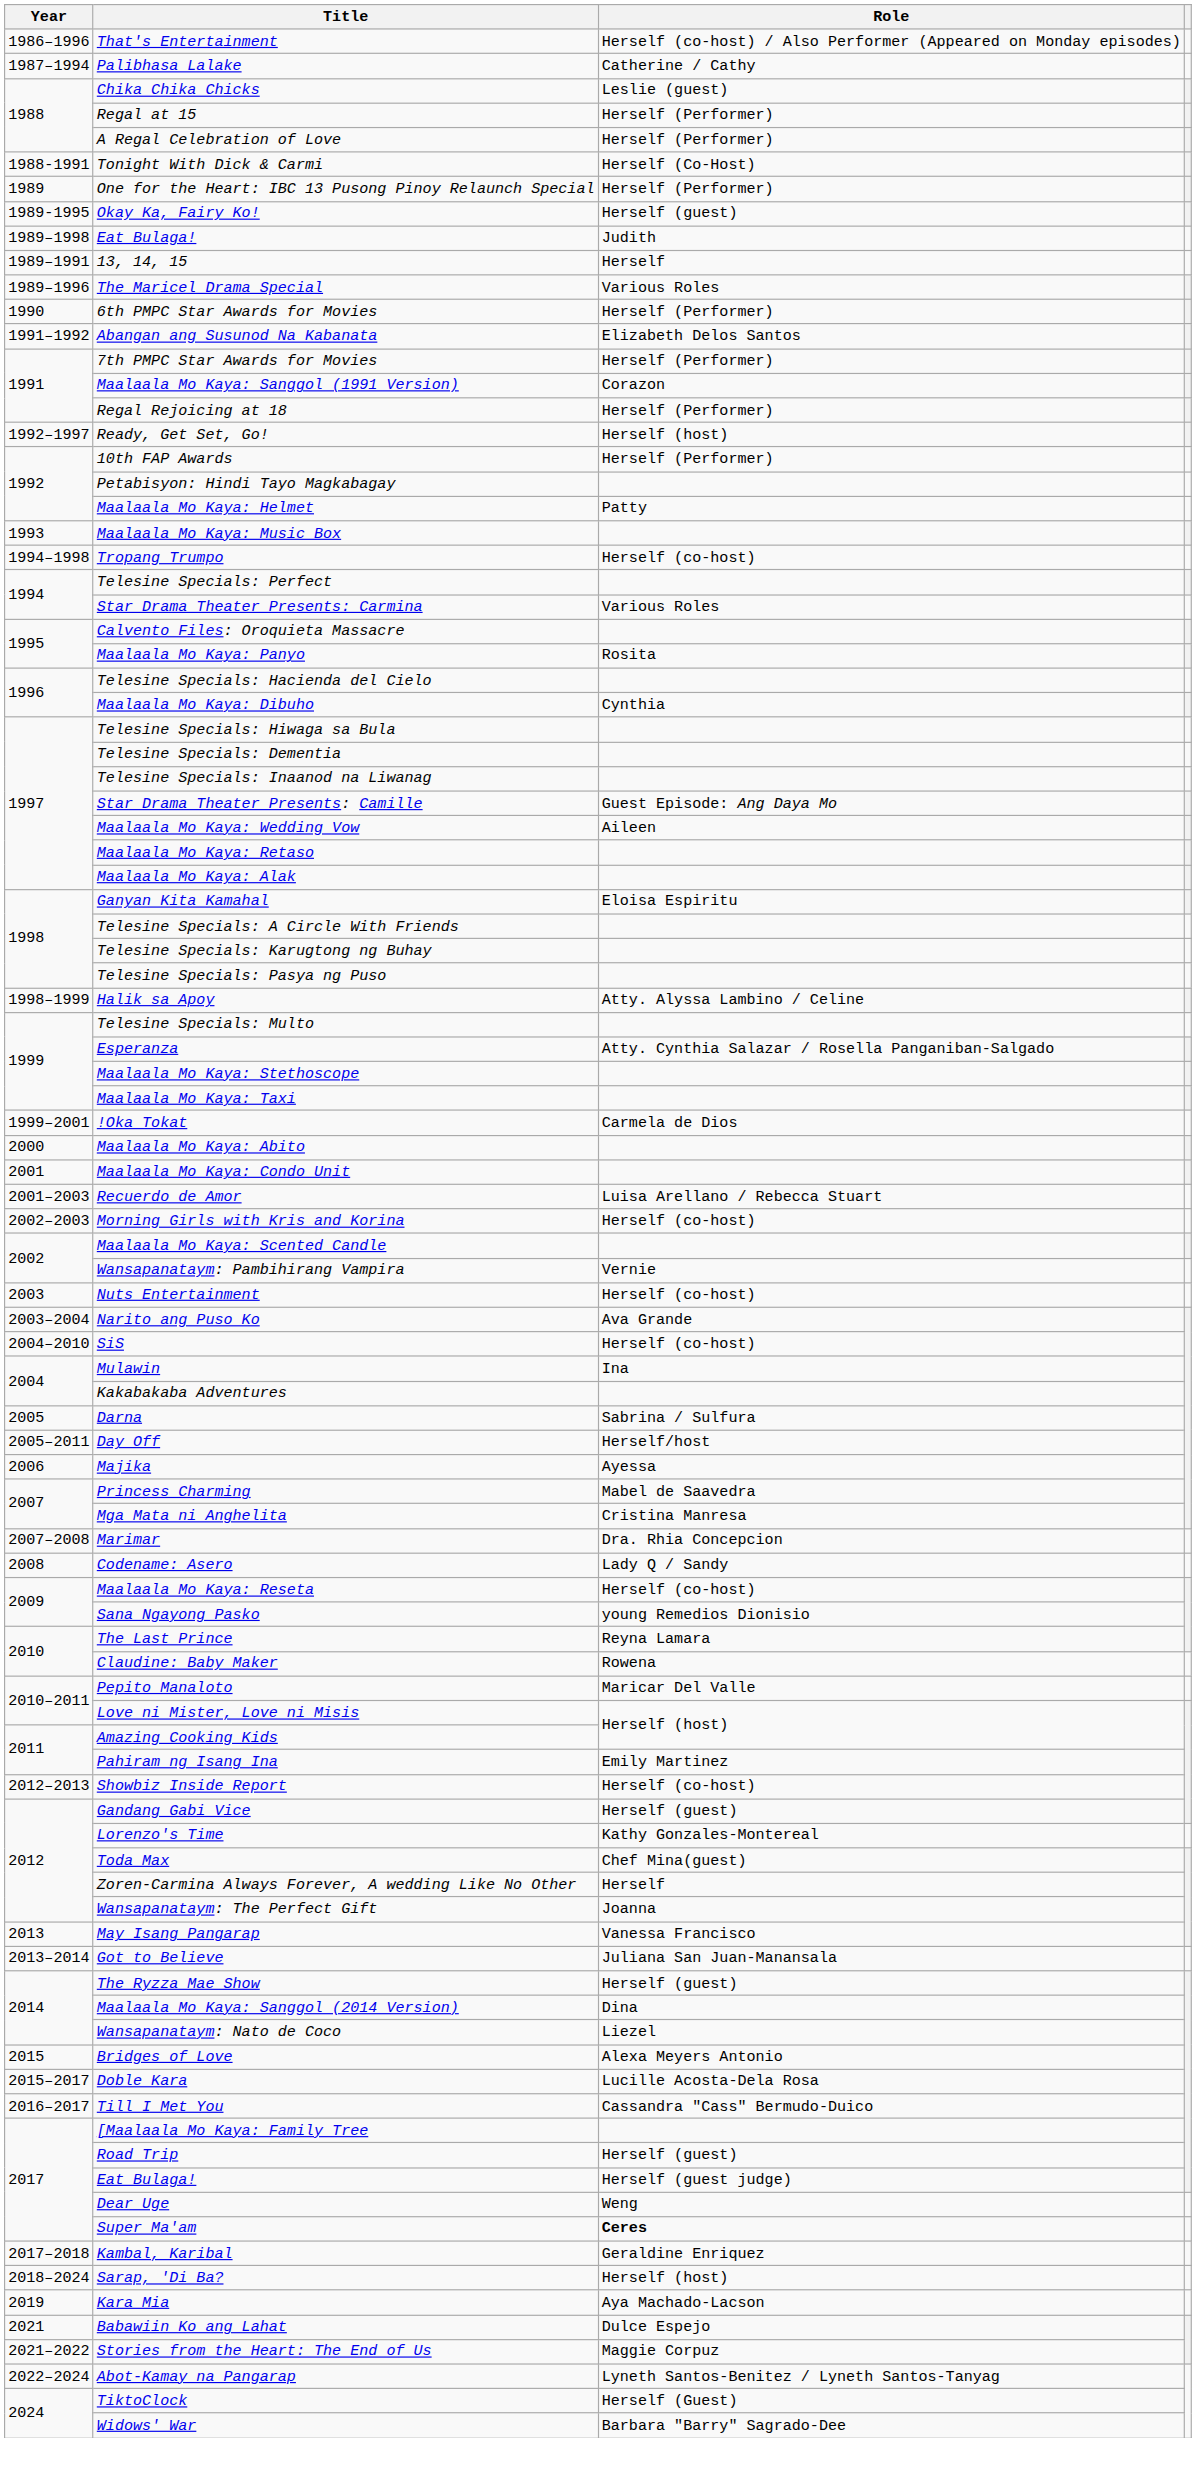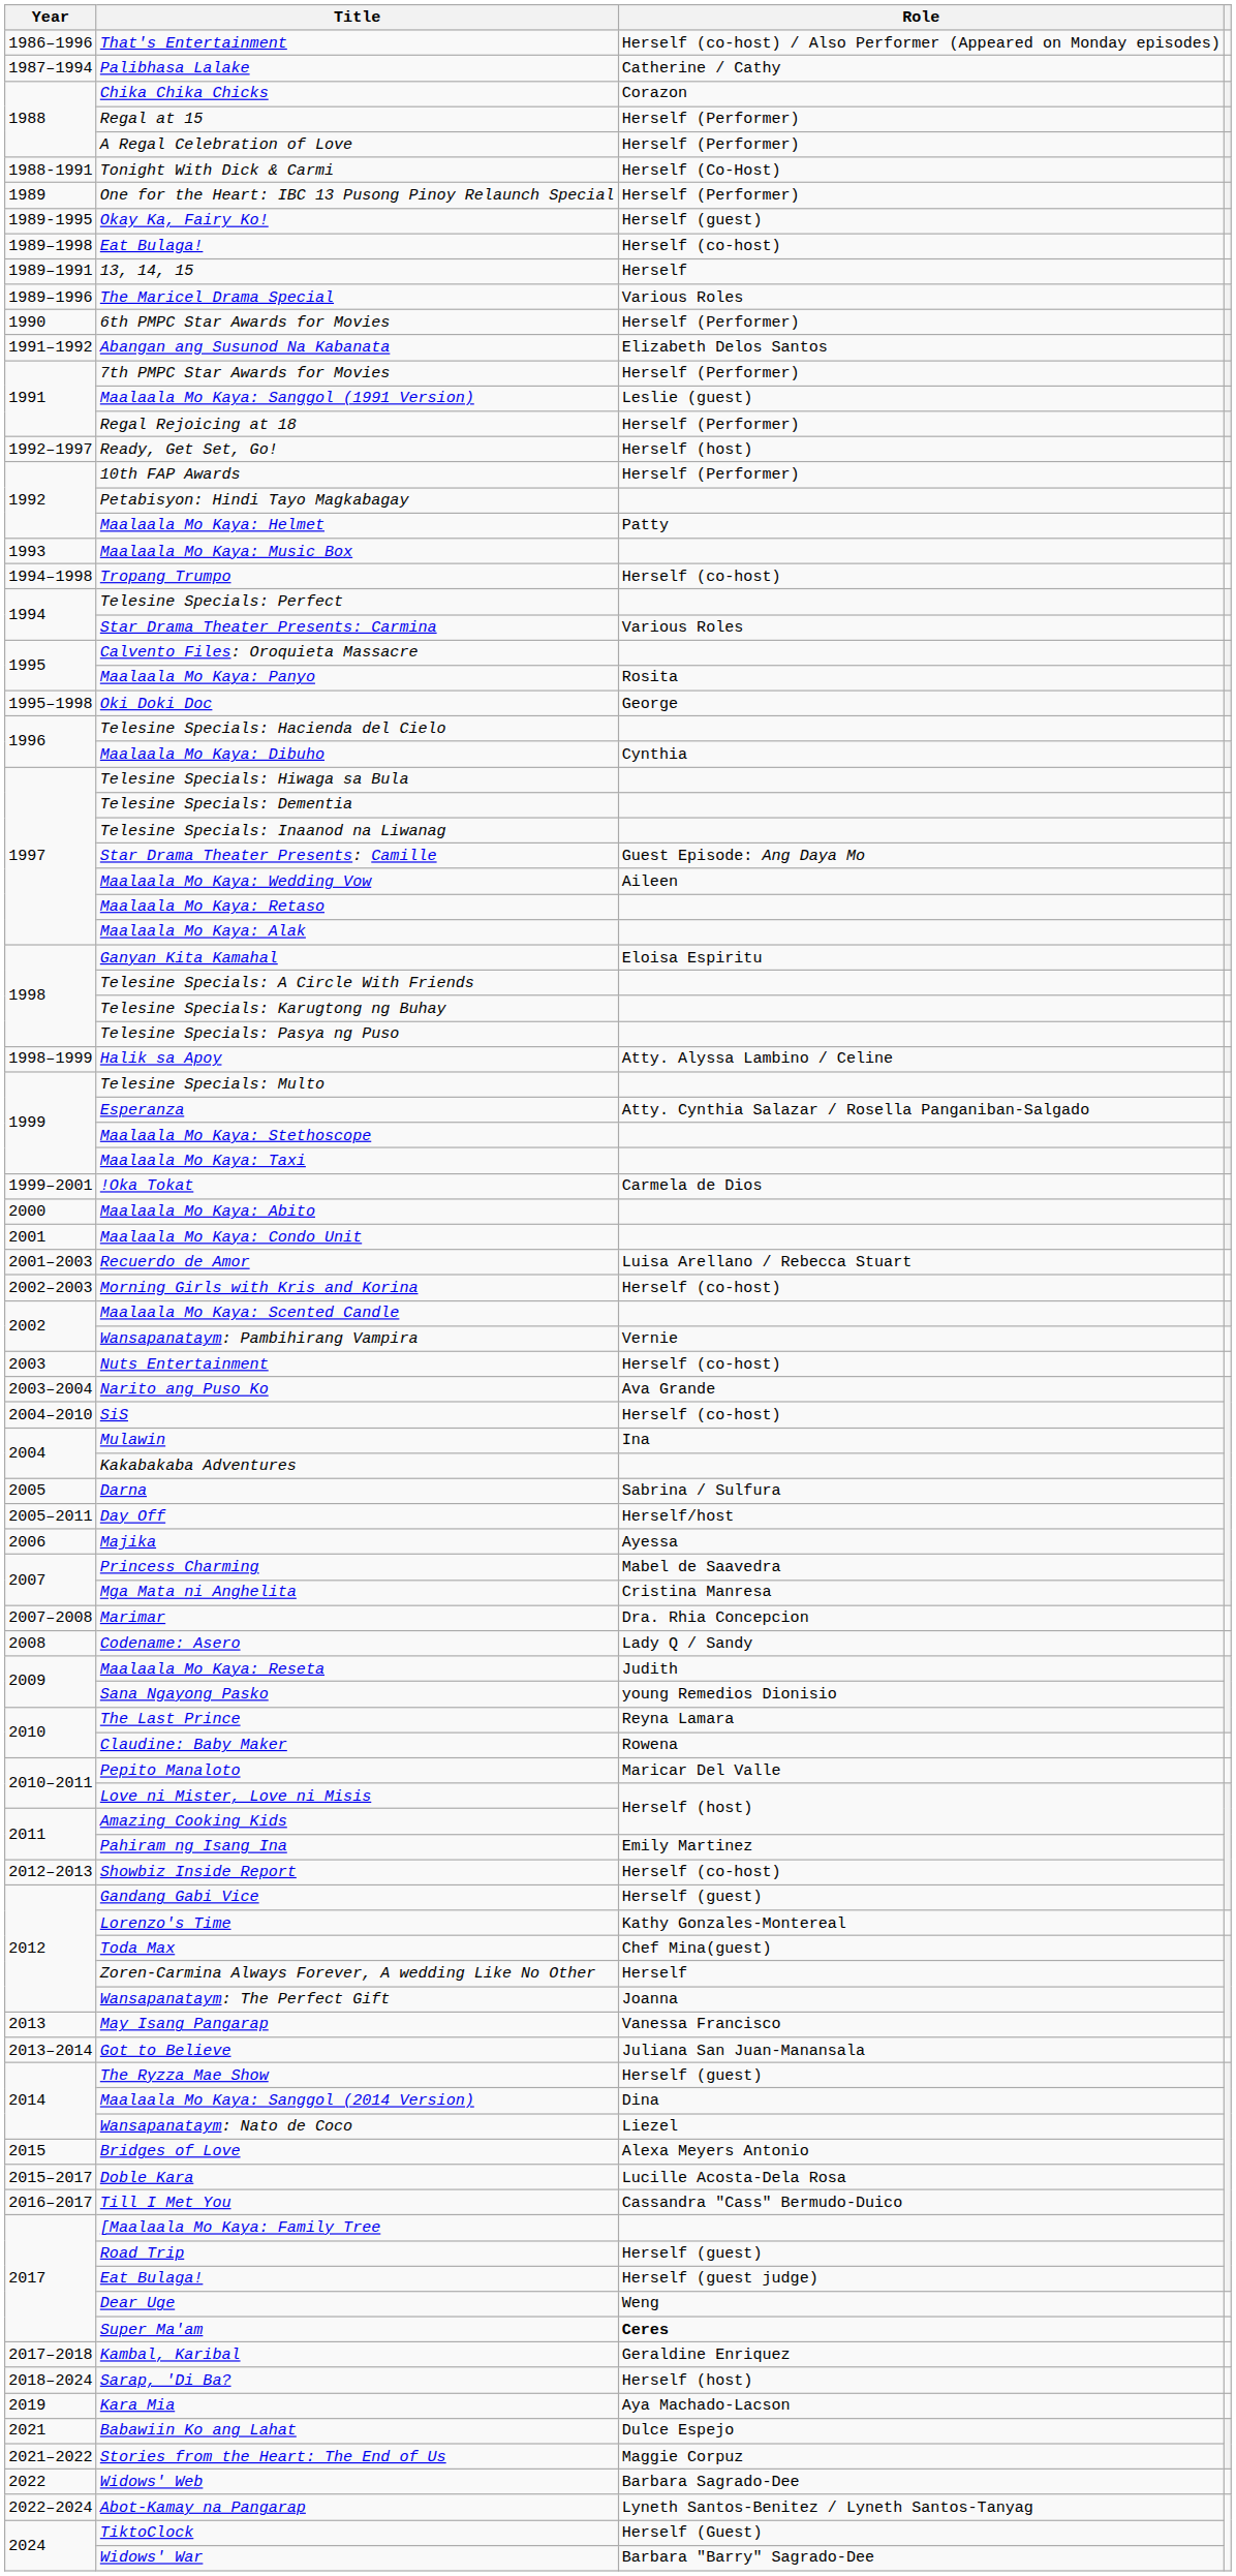Chika Chika Chicks | Role: Leslie (guest) -> Corazon
1989–1998 / Eat Bulaga! | Role: Judith -> Herself (co-host)
Maalaala Mo Kaya: Sanggol (1991 Version) | Role: Corazon -> Leslie (guest)
+ row: 1995–1998 | Oki Doki Doc | George
Maalaala Mo Kaya: Reseta | Role: Herself (co-host) -> Judith
+ row: 2022 | Widows' Web | Barbara Sagrado-Dee
